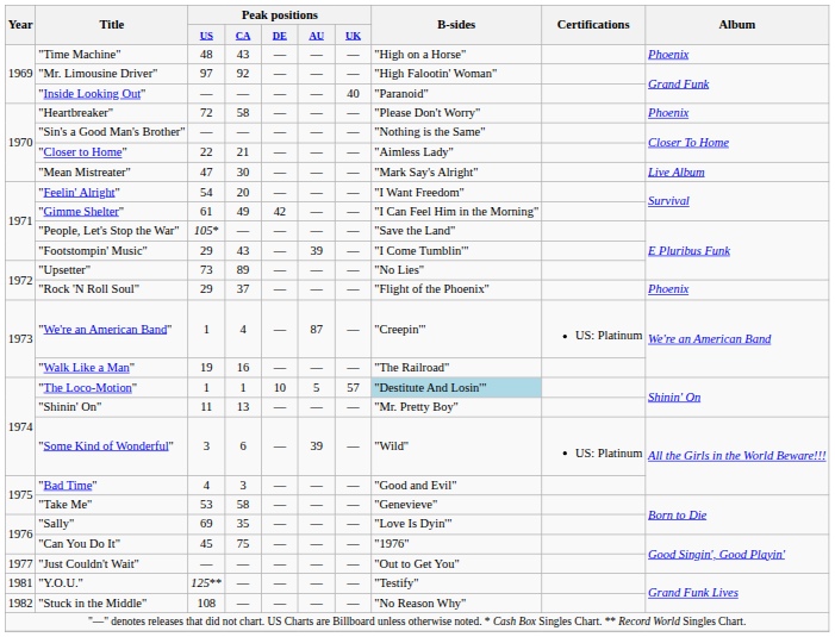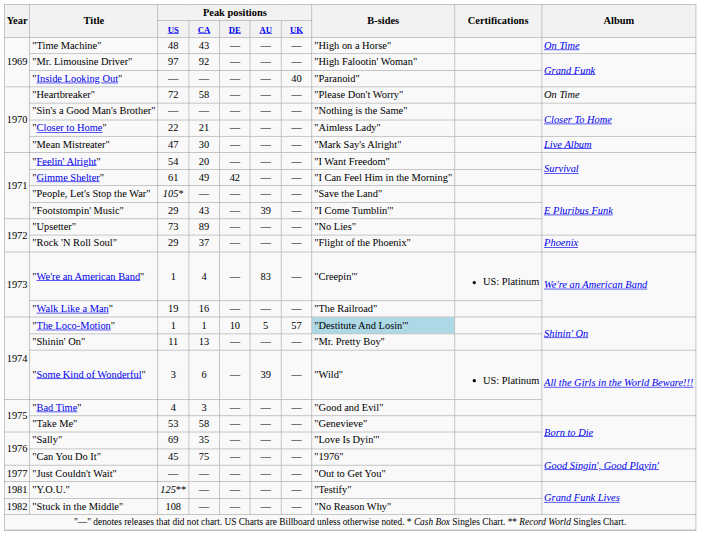"Time Machine" | Album: Phoenix -> On Time
"Heartbreaker" | Album: Phoenix -> On Time
"We're an American Band" | Peak positions / AU: 87 -> 83
